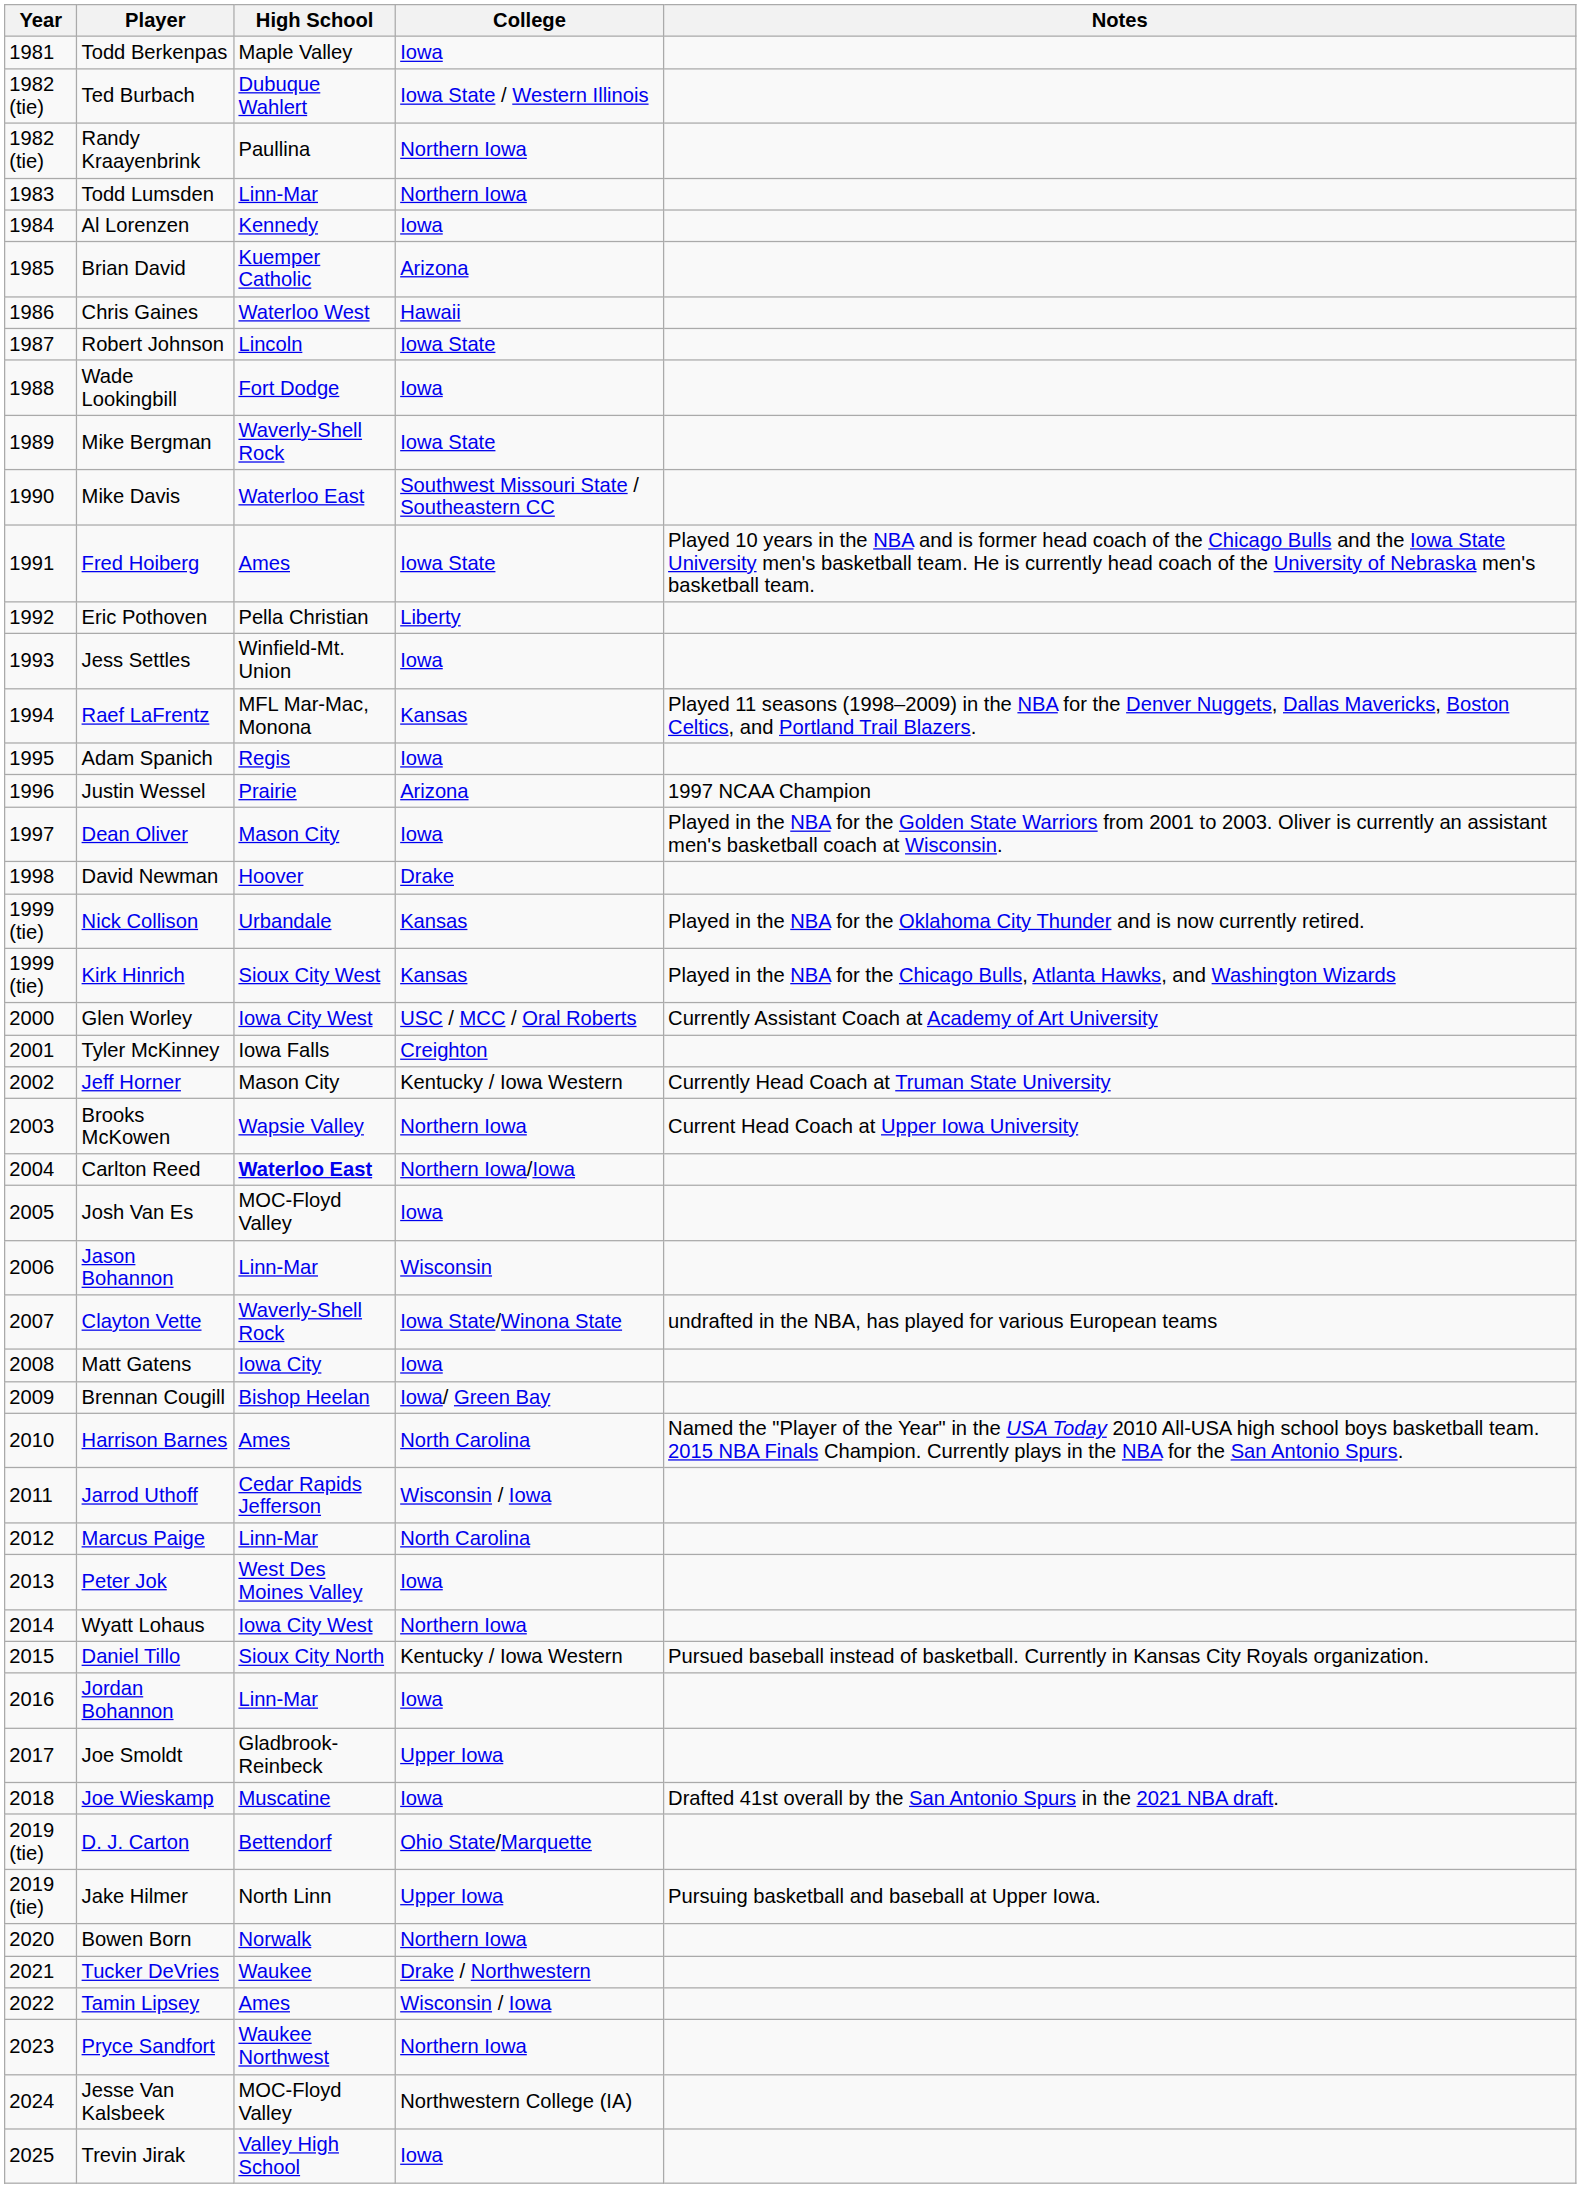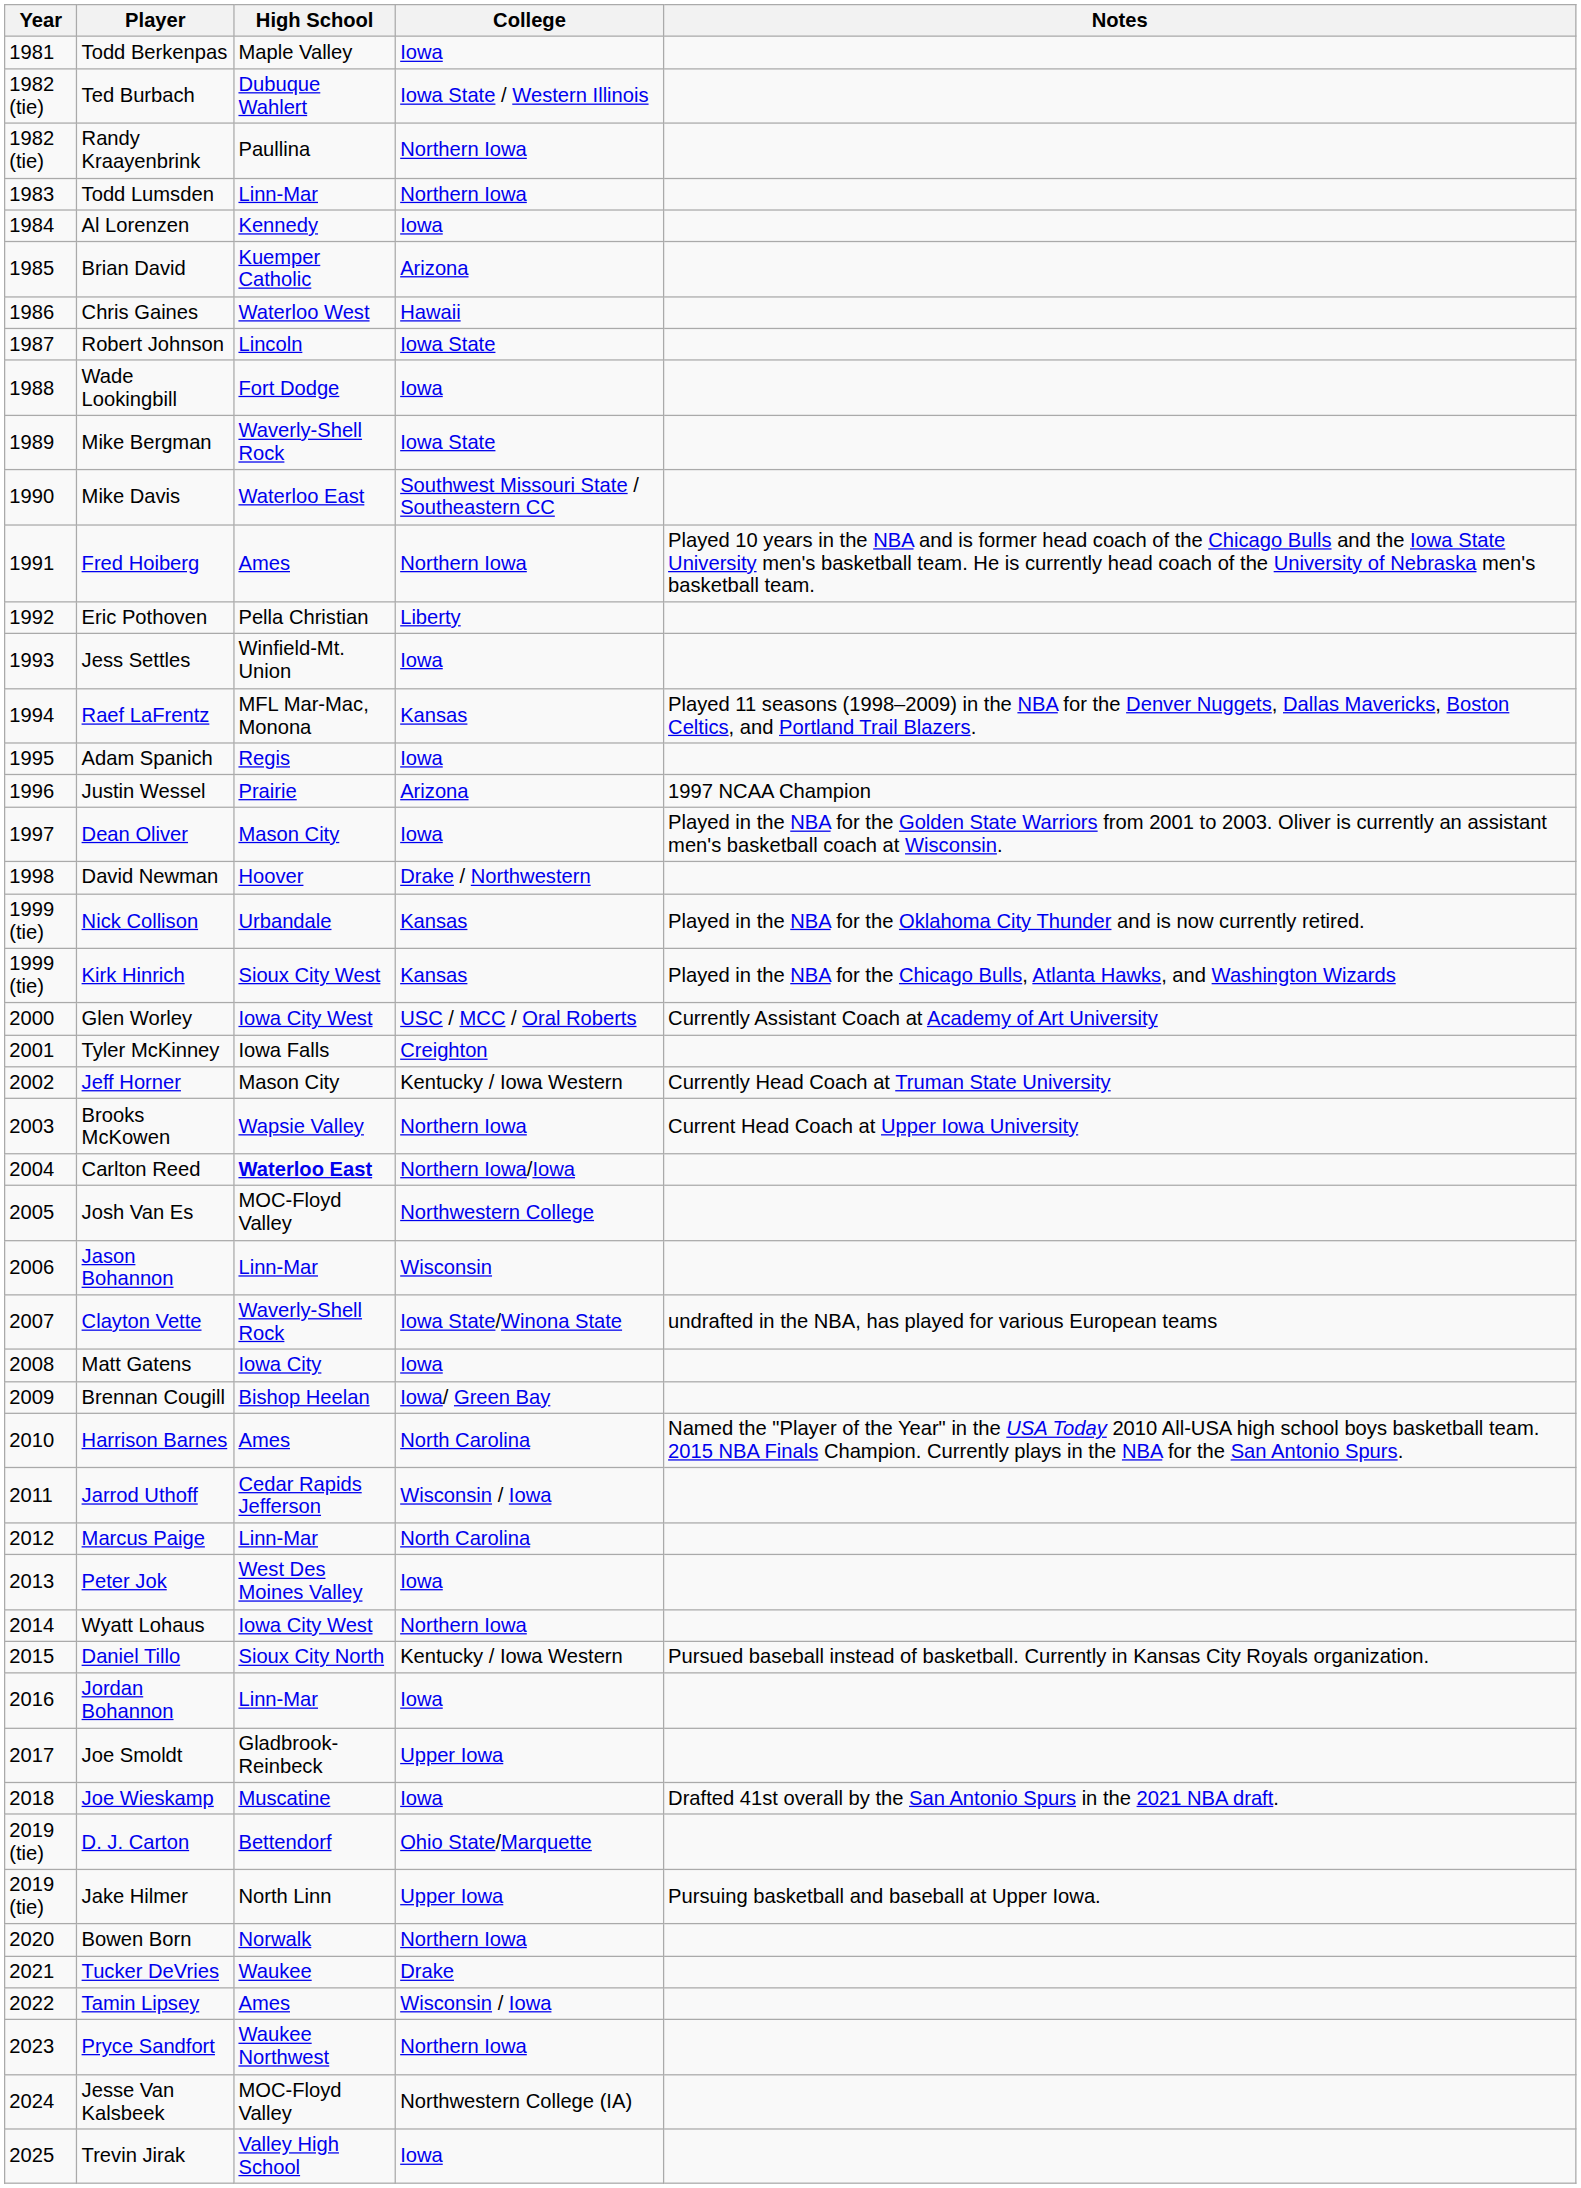Fred Hoiberg | College: Iowa State -> Northern Iowa
David Newman | College: Drake -> Drake / Northwestern
Josh Van Es | College: Iowa -> Northwestern College
Tucker DeVries | College: Drake / Northwestern -> Drake
